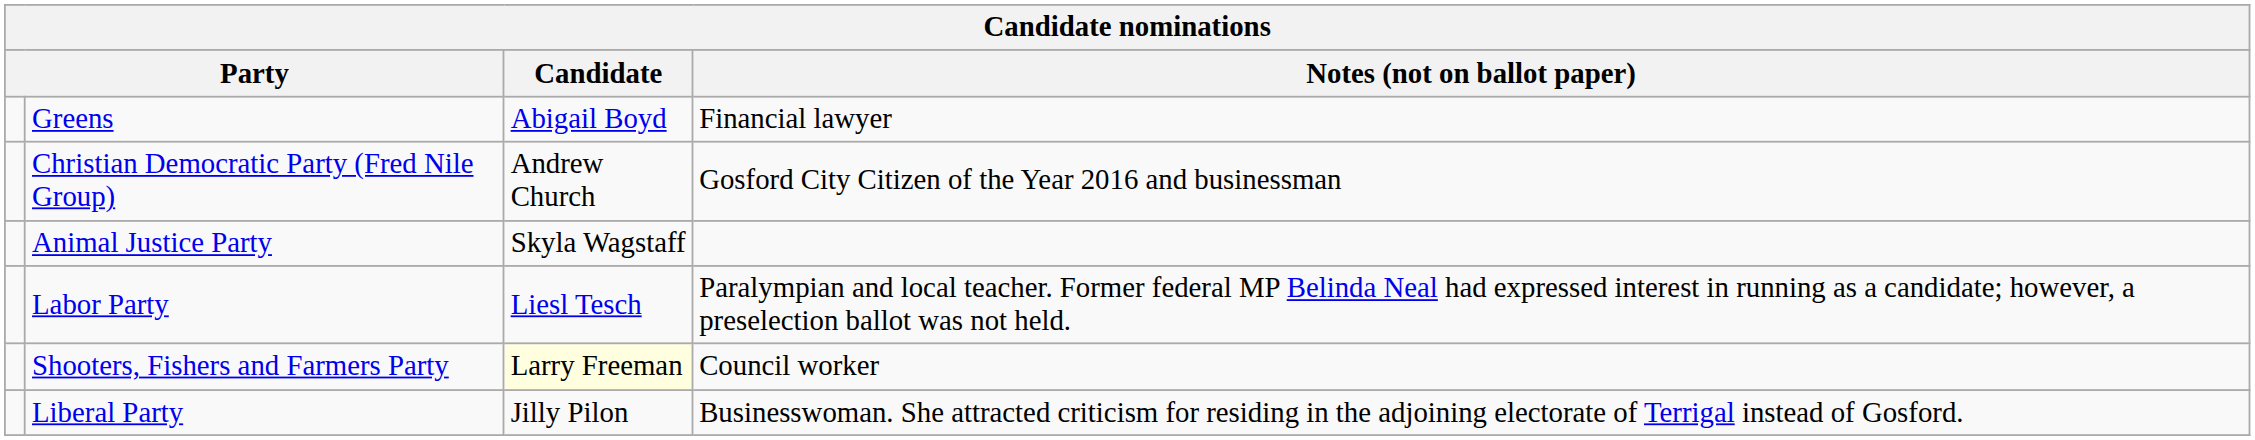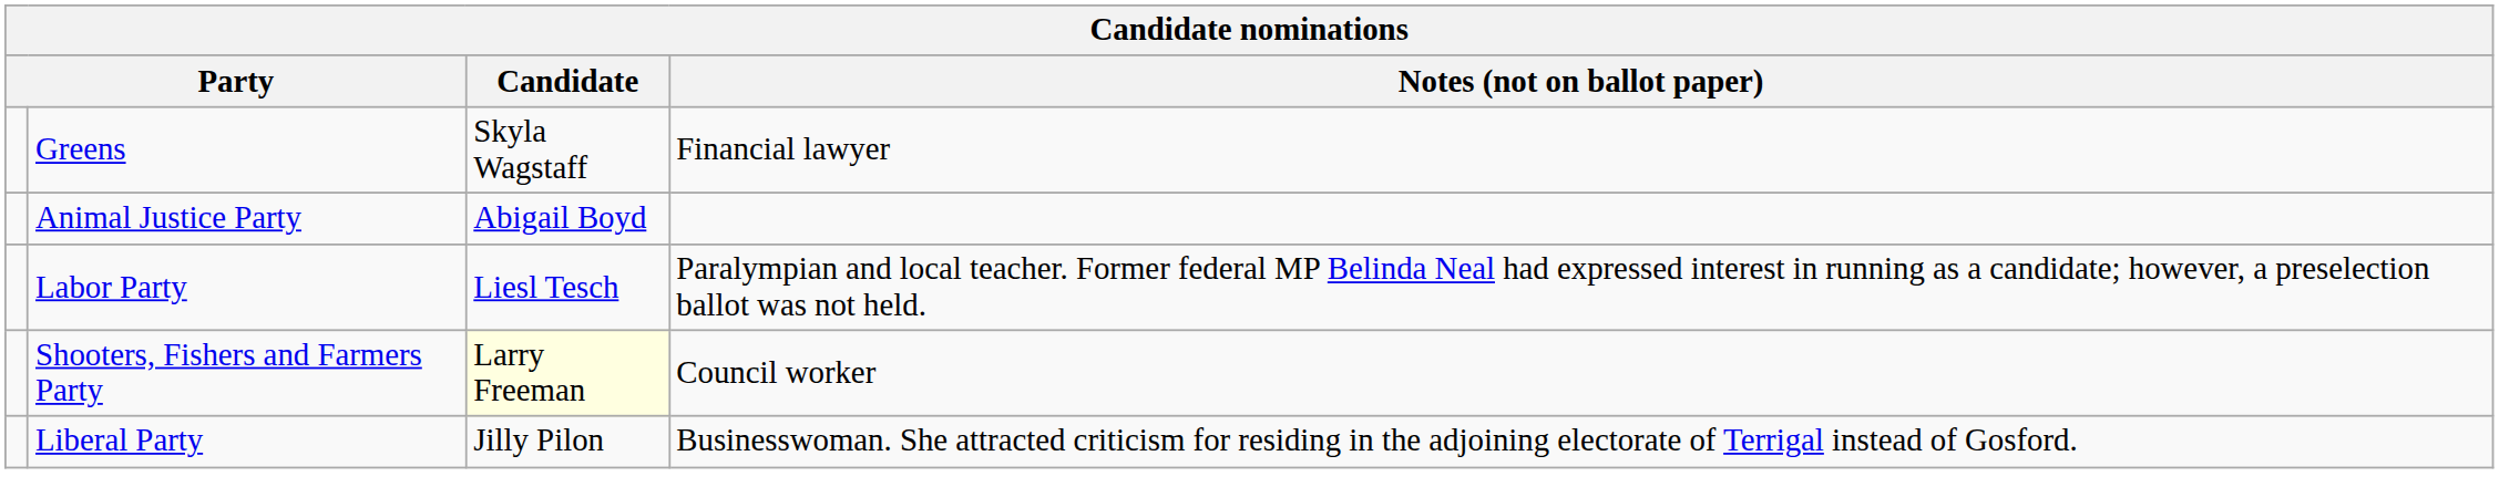Greens | Candidate: Abigail Boyd -> Skyla Wagstaff
- row: Christian Democratic Party (Fred Nile Group) | Andrew Church | Gosford City Citizen of the Year 2016 and businessman
Animal Justice Party | Candidate: Skyla Wagstaff -> Abigail Boyd
